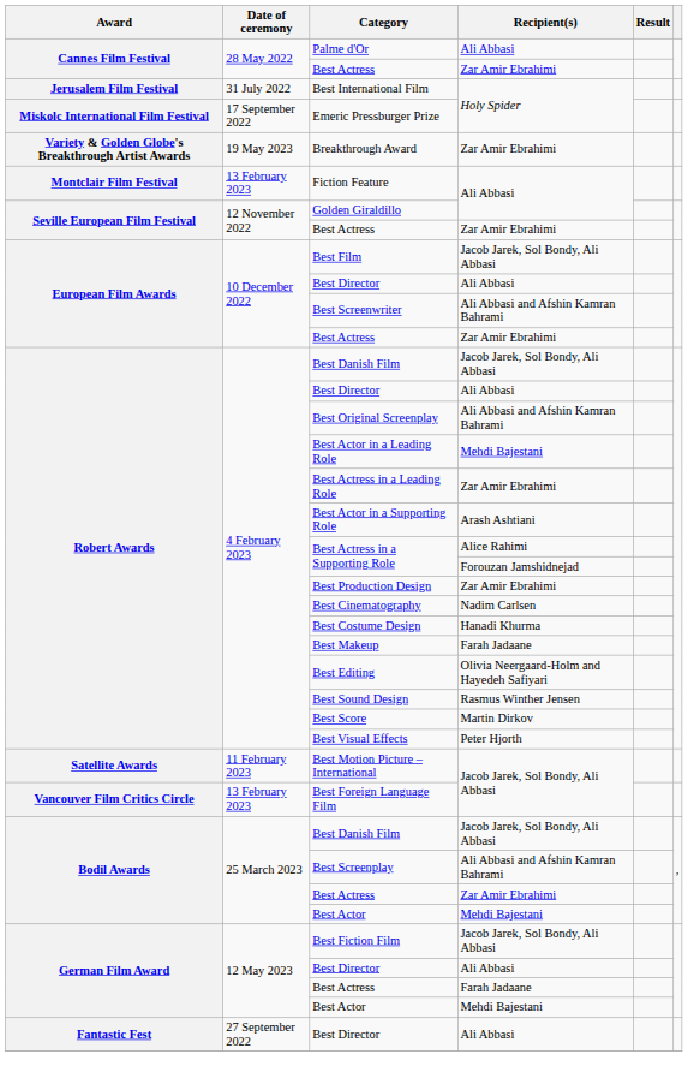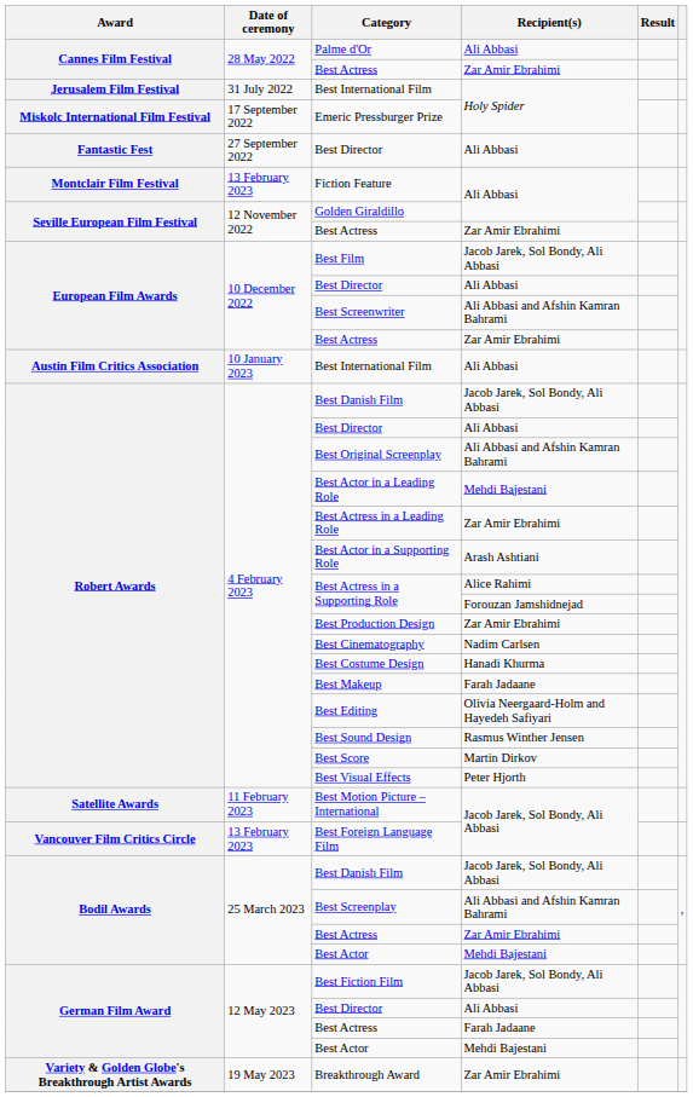rows swapped: Fantastic Fest / Best Director <-> Breakthrough Award
+ row: Austin Film Critics Association | 10 January 2023 | Best International Film | Ali Abbasi
